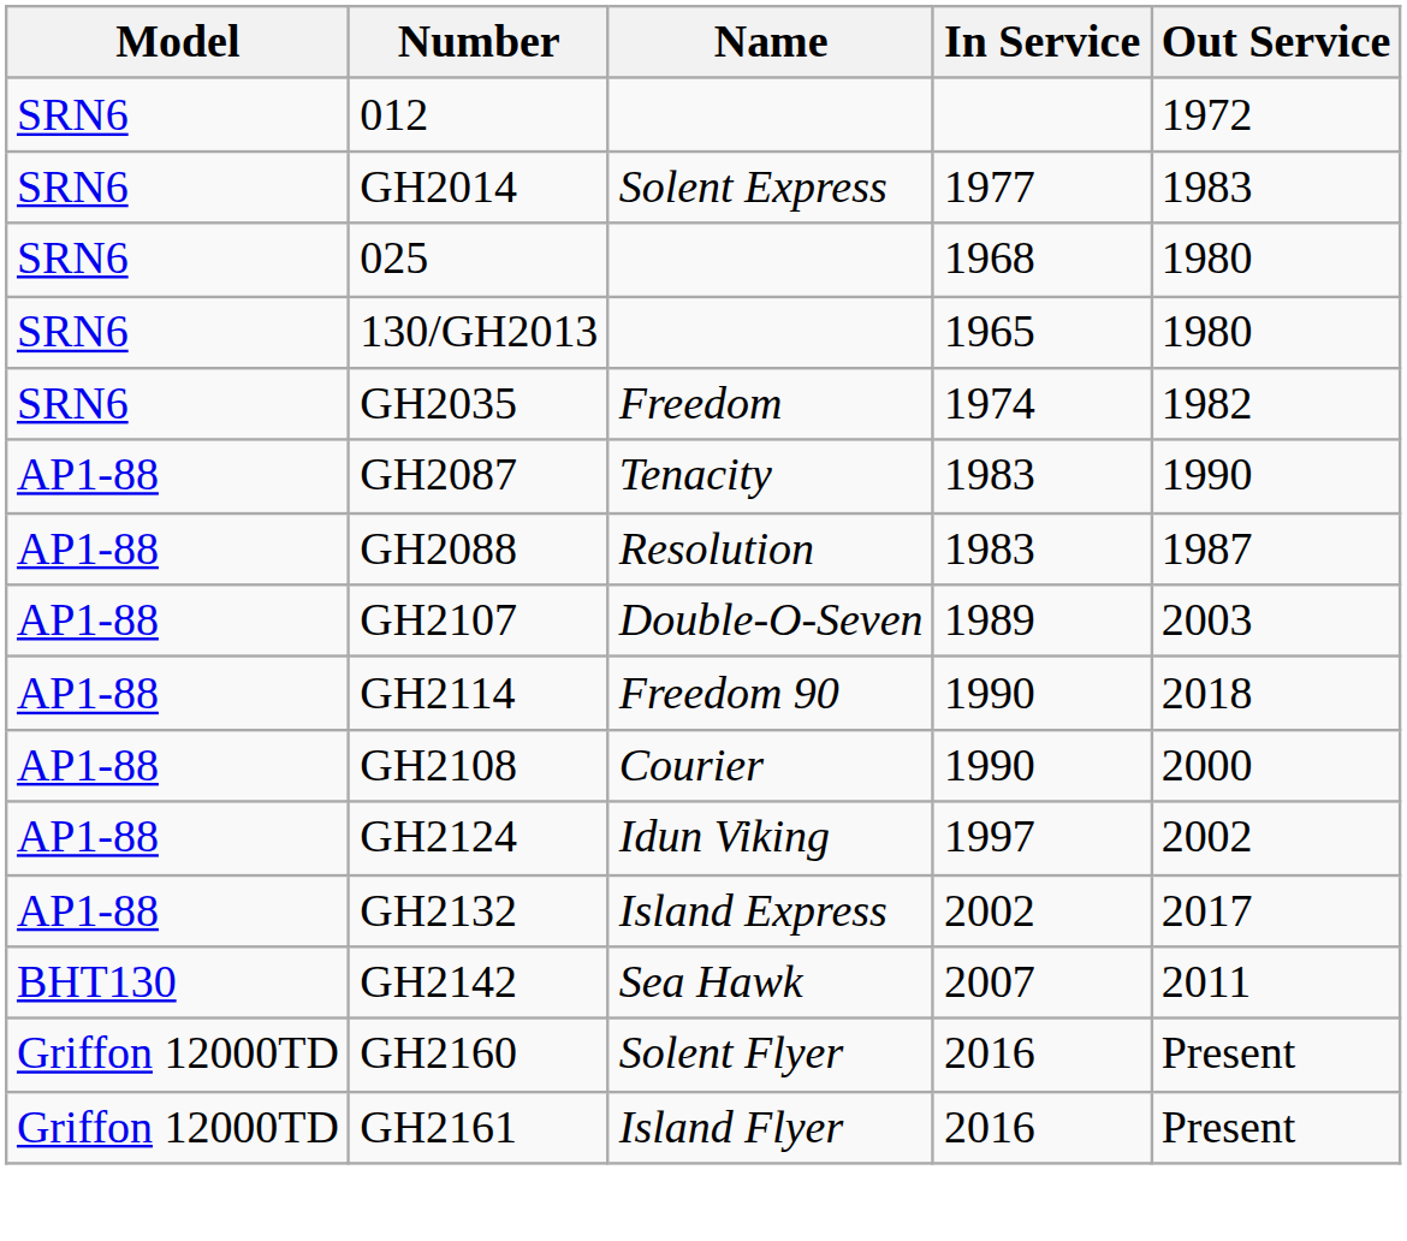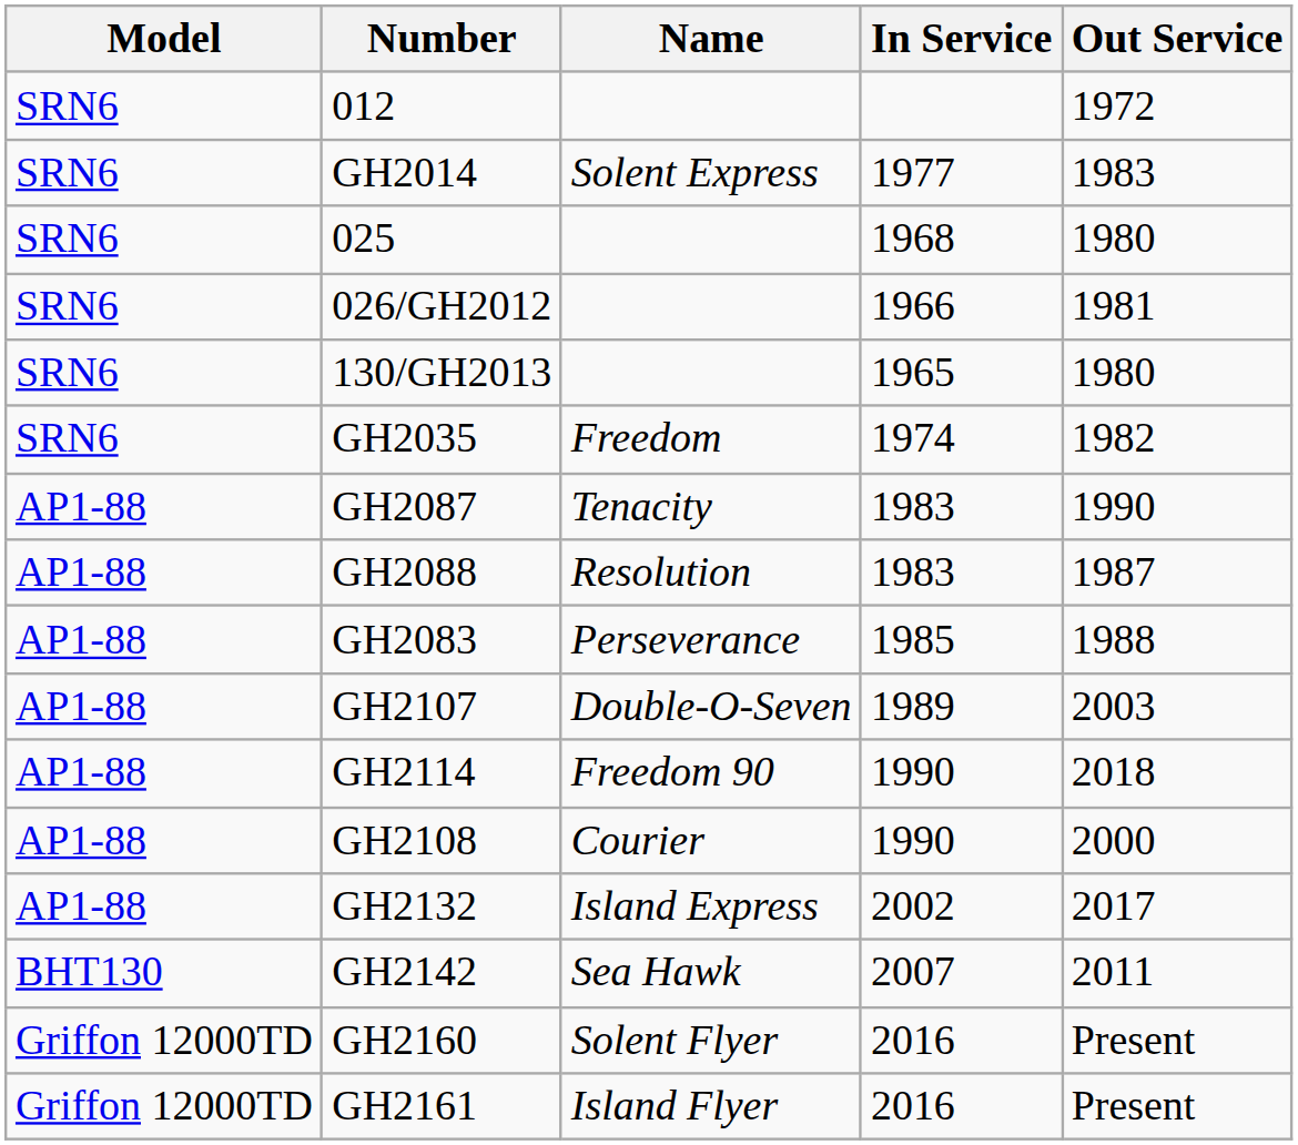+ row: SRN6 | 026/GH2012 | 1966 | 1981
+ row: AP1-88 | GH2083 | Perseverance | 1985 | 1988
- row: AP1-88 | GH2124 | Idun Viking | 1997 | 2002
